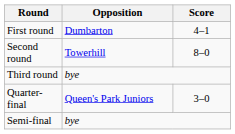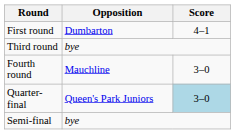- row: Second round | Towerhill | 8–0
+ row: Fourth round | Mauchline | 3–0
Quarter-final | Score: no background -> lightblue background
